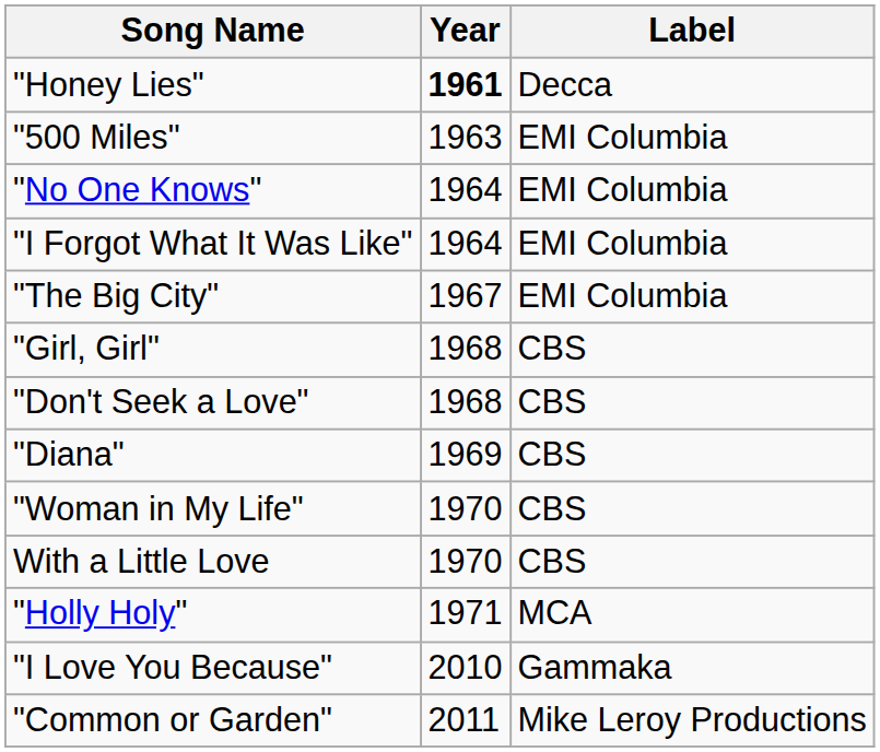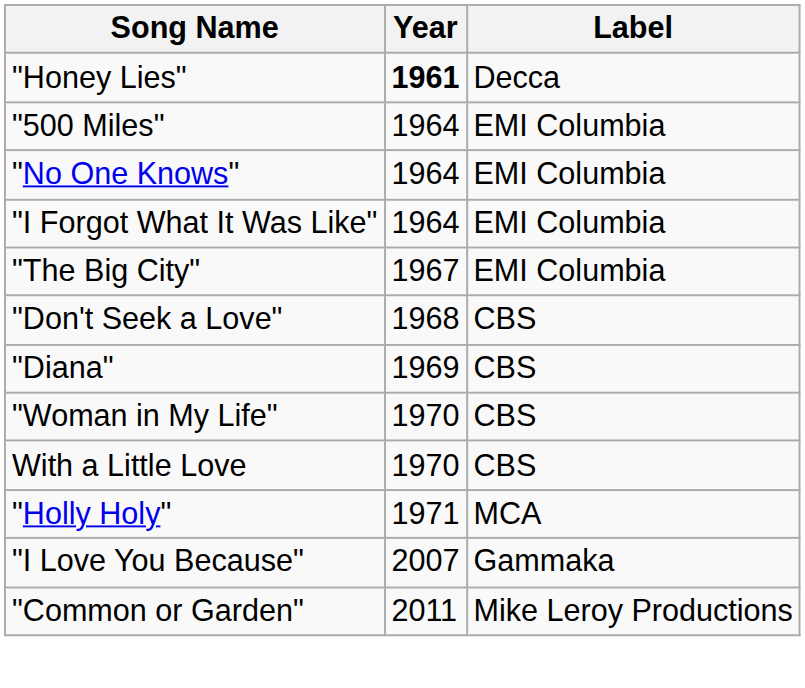"500 Miles" | Year: 1963 -> 1964
- row: "Girl, Girl" | 1968 | CBS
"I Love You Because" | Year: 2010 -> 2007
